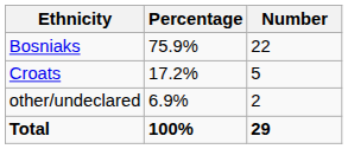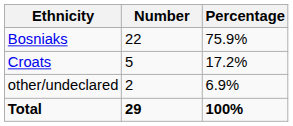columns swapped: Number <-> Percentage
